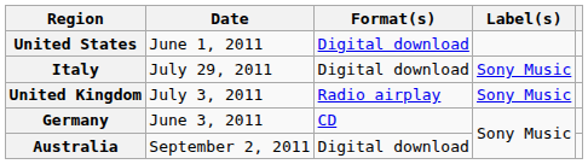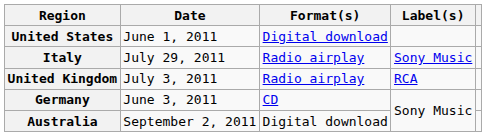Italy | Format(s): Digital download -> Radio airplay
United Kingdom | Label(s): Sony Music -> RCA
